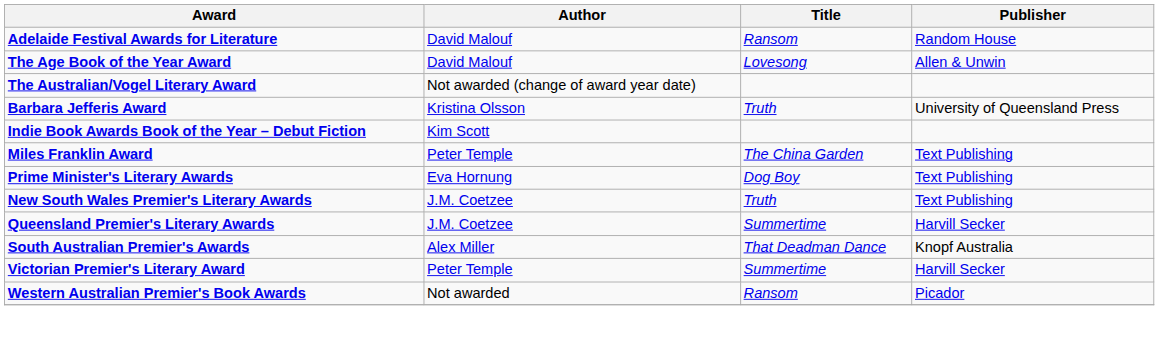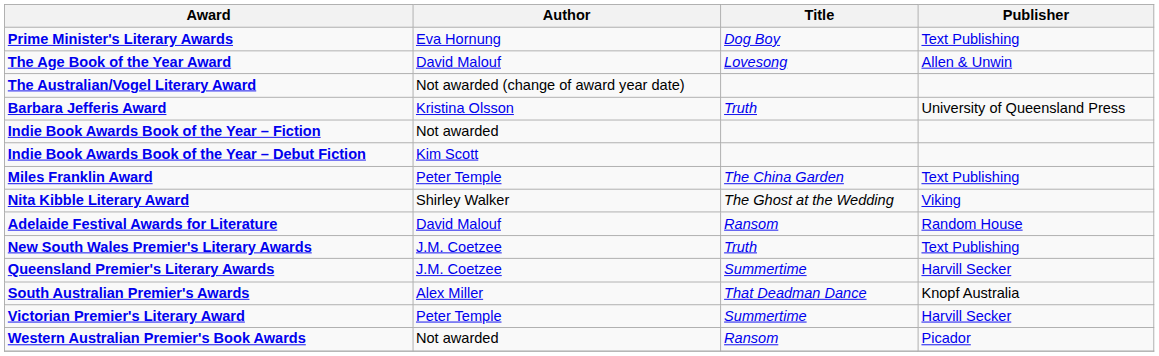rows swapped: Adelaide Festival Awards for Literature <-> Prime Minister's Literary Awards
+ row: Indie Book Awards Book of the Year – Fiction | Not awarded
+ row: Nita Kibble Literary Award | Shirley Walker | The Ghost at the Wedding | Viking
